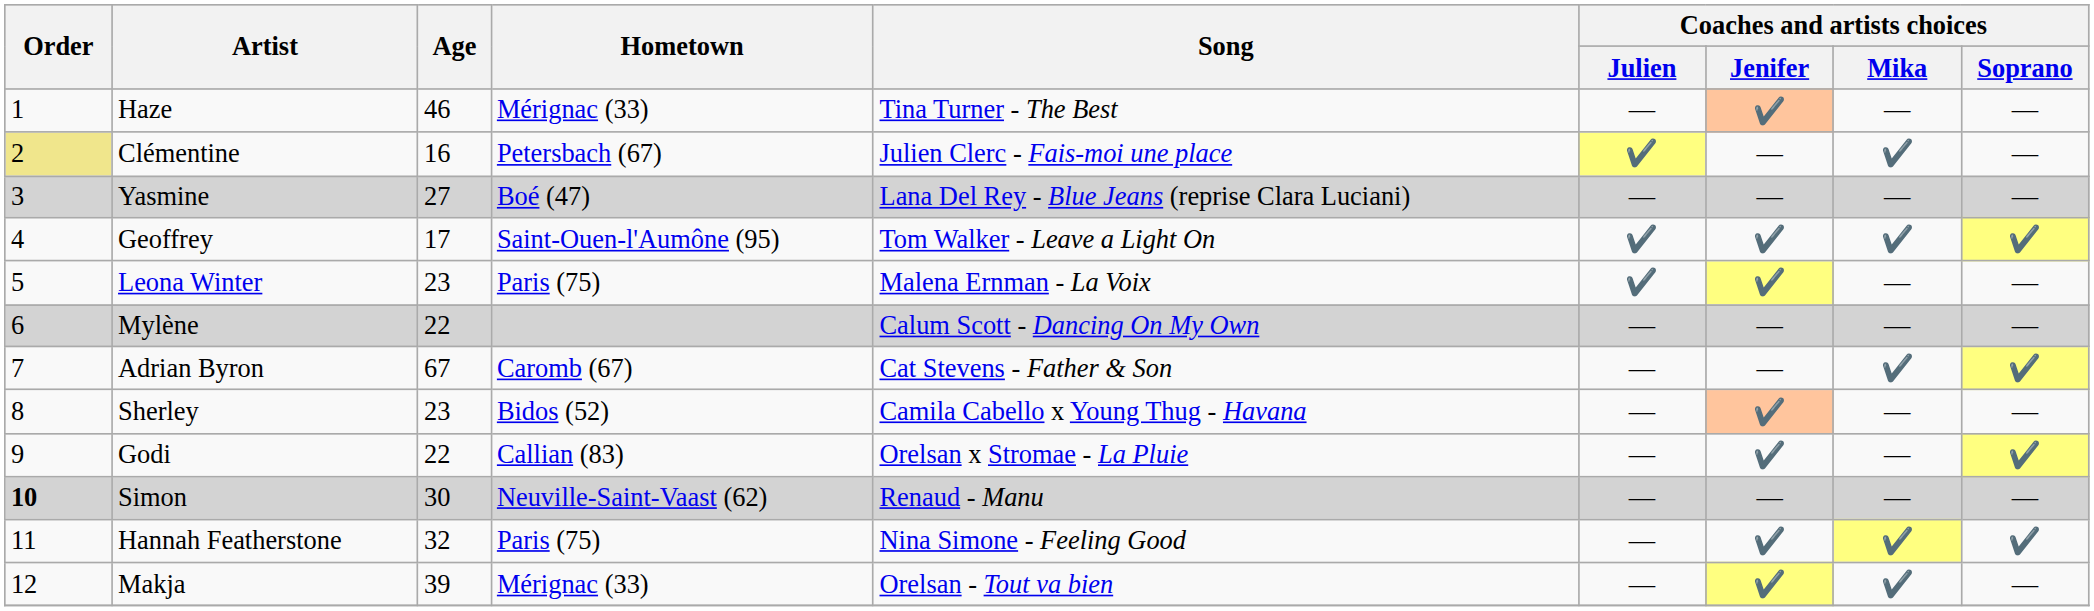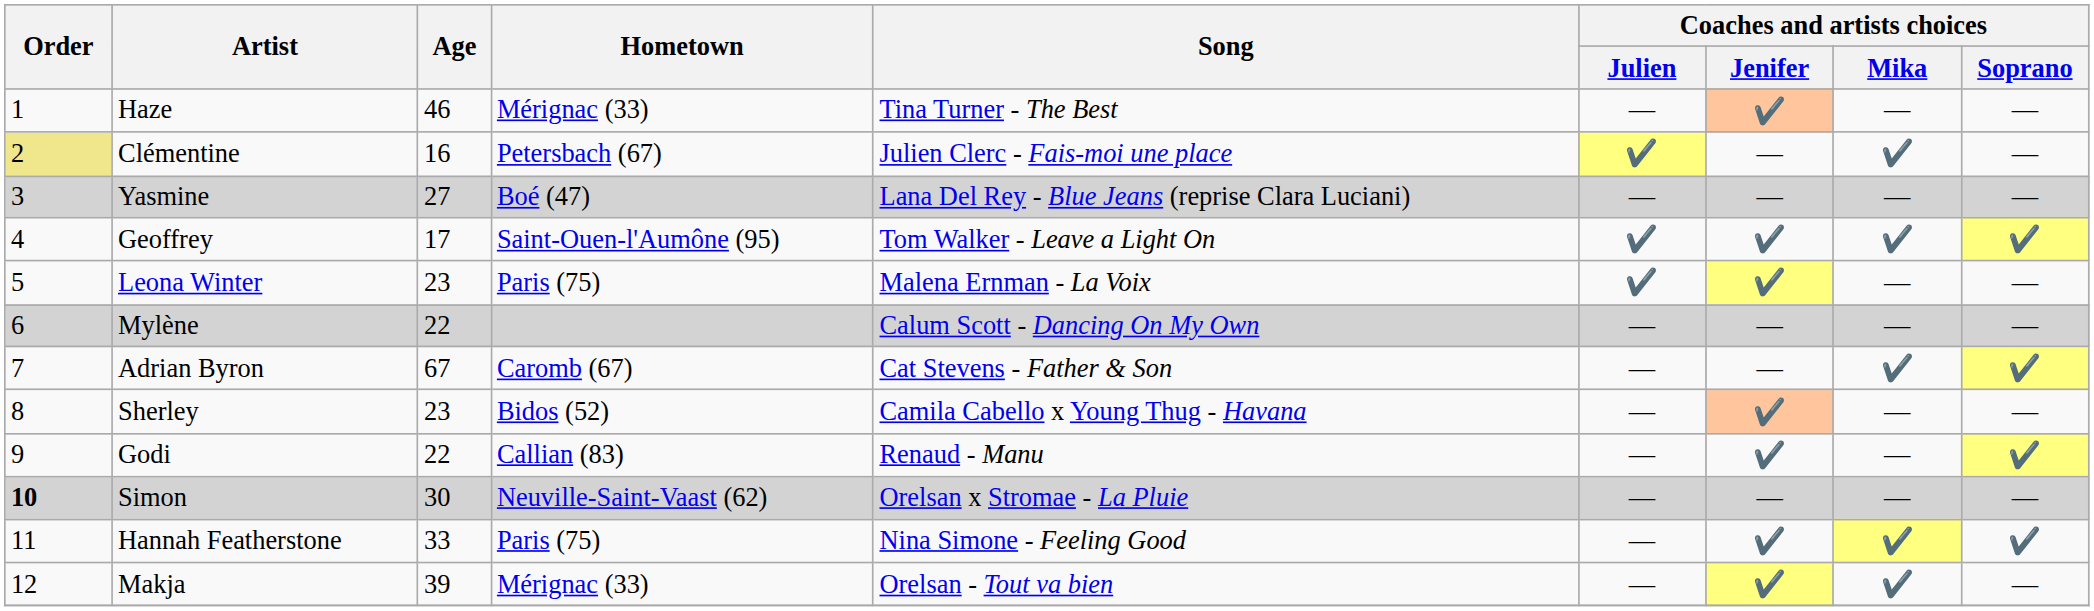Godi | Song: Orelsan x Stromae - La Pluie -> Renaud - Manu
Simon | Song: Renaud - Manu -> Orelsan x Stromae - La Pluie
Hannah Featherstone | Age: 32 -> 33
